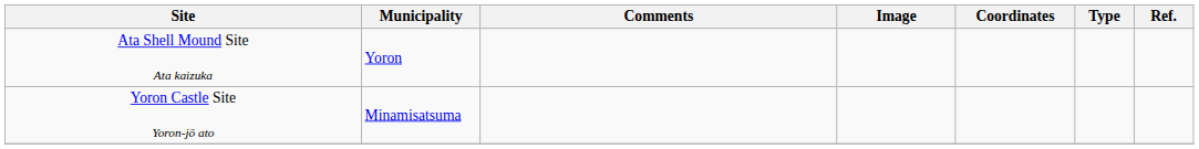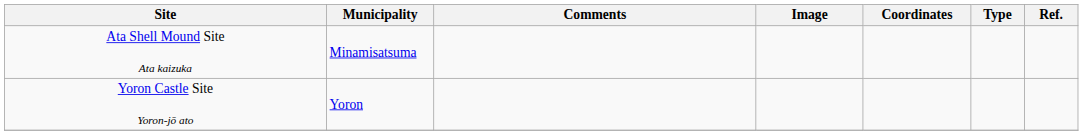Ata Shell Mound Site Ata kaizuka | Municipality: Yoron -> Minamisatsuma
Yoron Castle Site Yoron-jō ato | Municipality: Minamisatsuma -> Yoron
